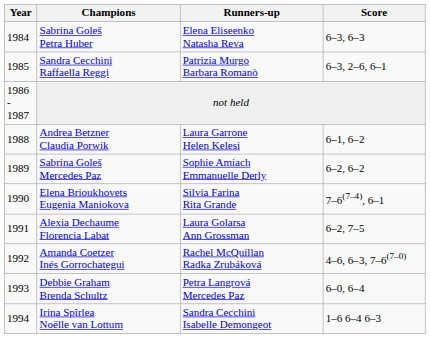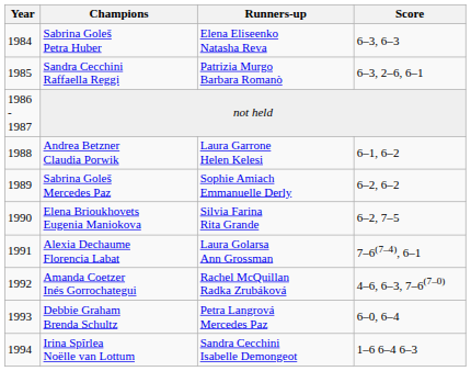Elena Brioukhovets Eugenia Maniokova | Score: 7–6(7–4), 6–1 -> 6–2, 7–5
Alexia Dechaume Florencia Labat | Score: 6–2, 7–5 -> 7–6(7–4), 6–1
